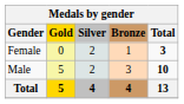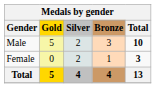rows swapped: Male <-> Female
